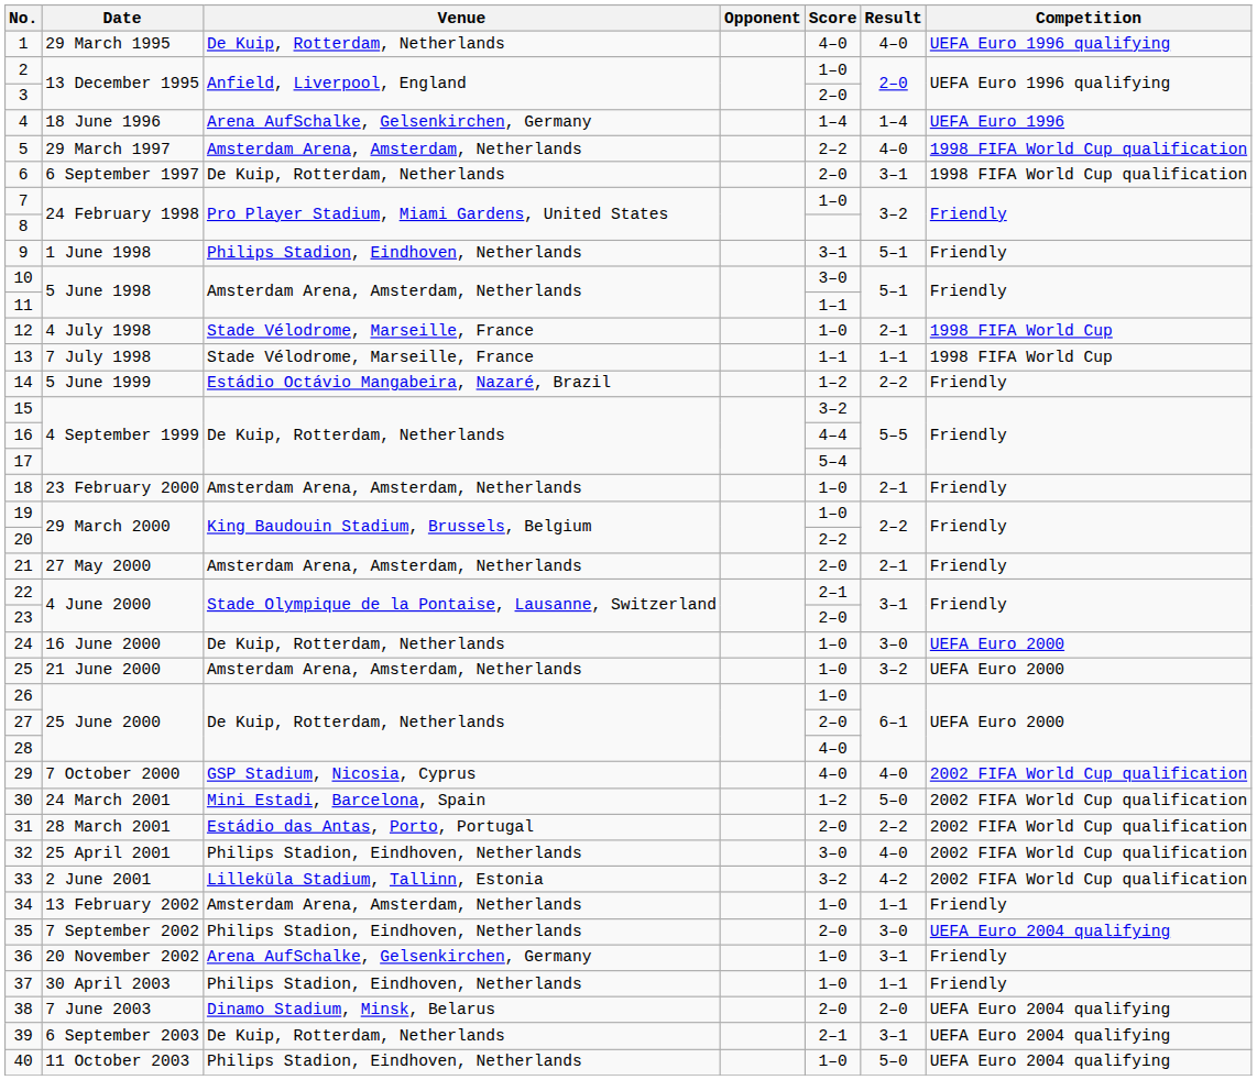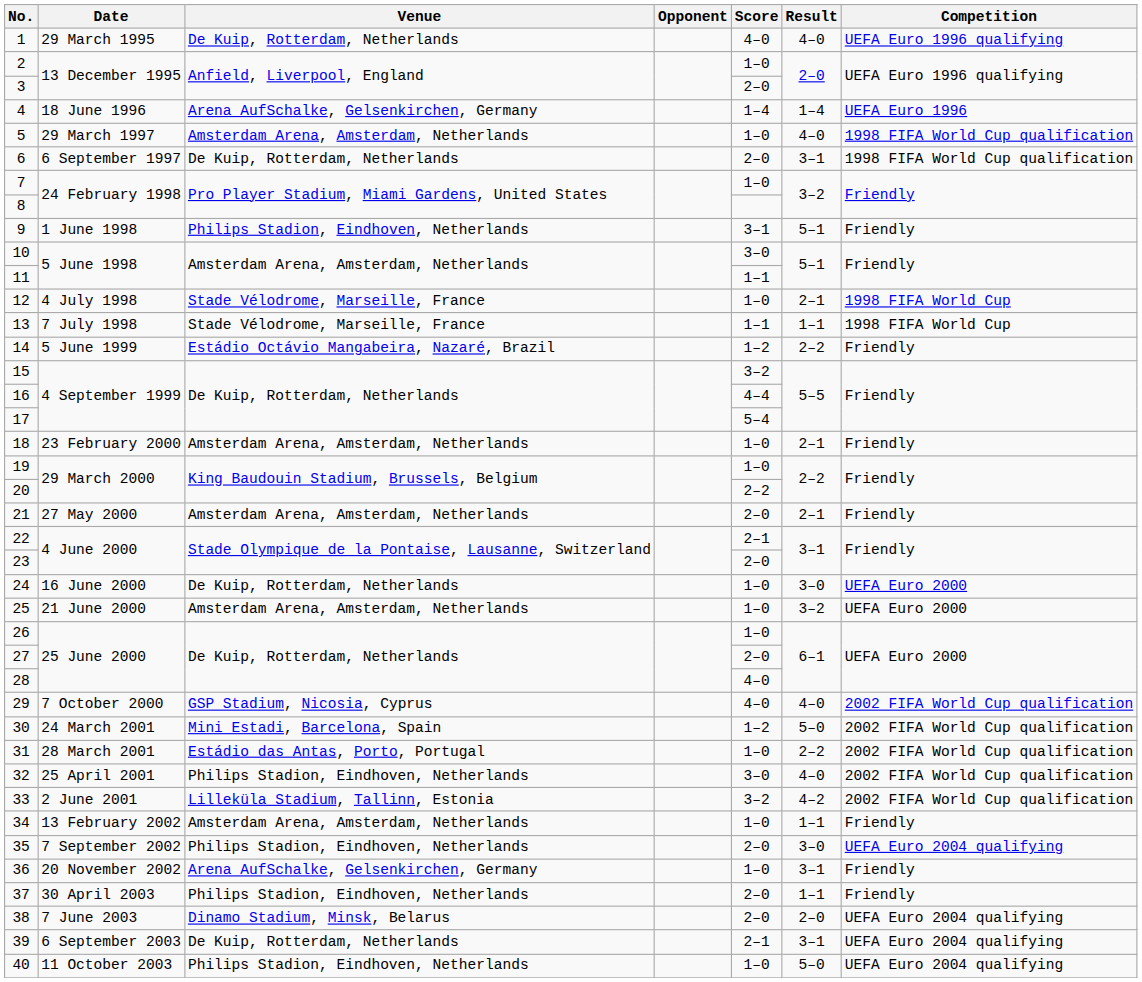5 | Score: 2–2 -> 1–0
31 | Score: 2–0 -> 1–0
37 | Score: 1–0 -> 2–0
